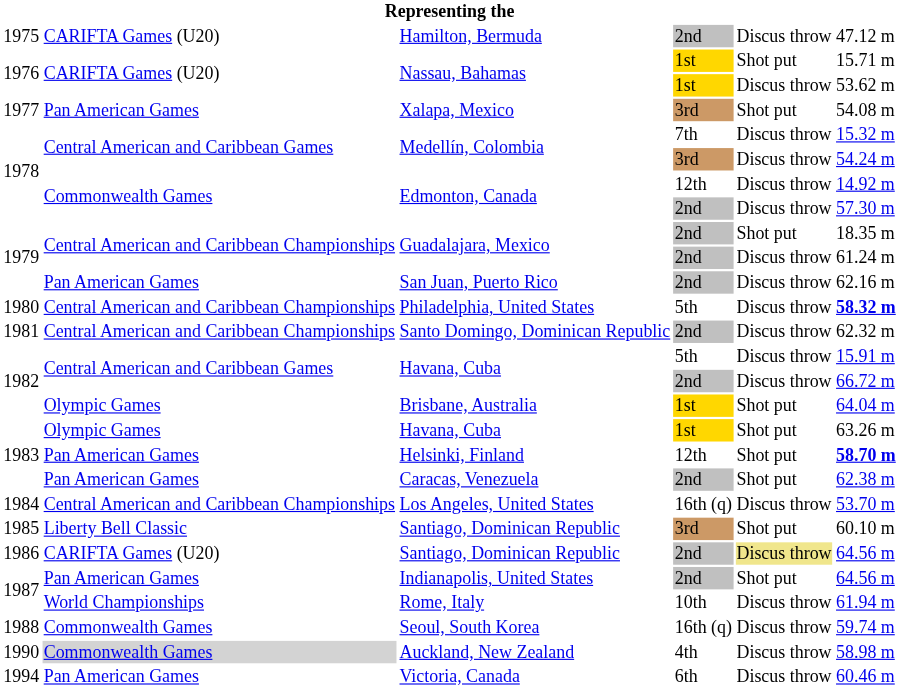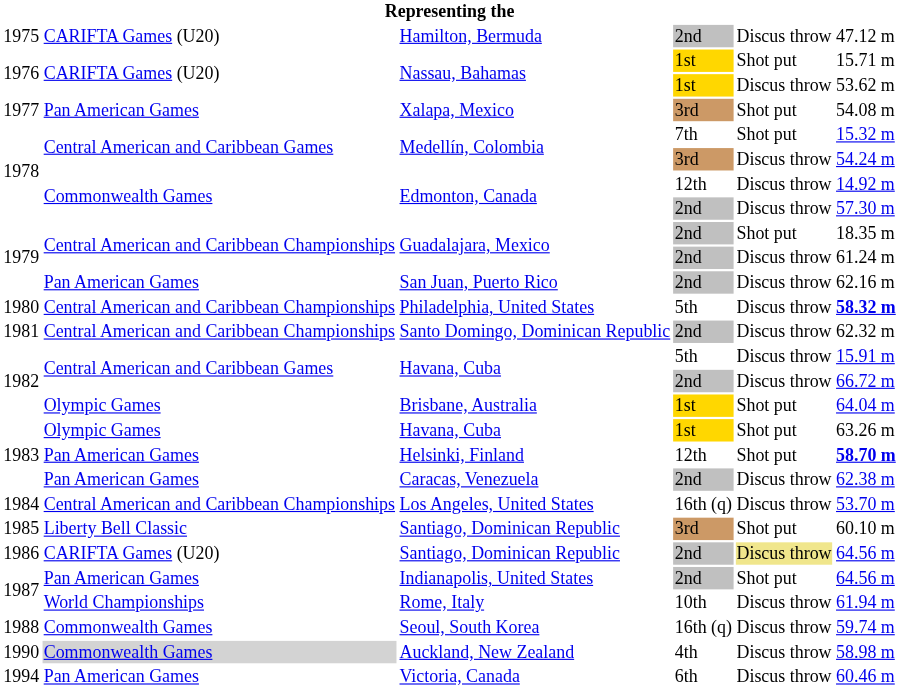Medellín, Colombia / 7th | column 5: Discus throw -> Shot put
Caracas, Venezuela | column 5: Shot put -> Discus throw
